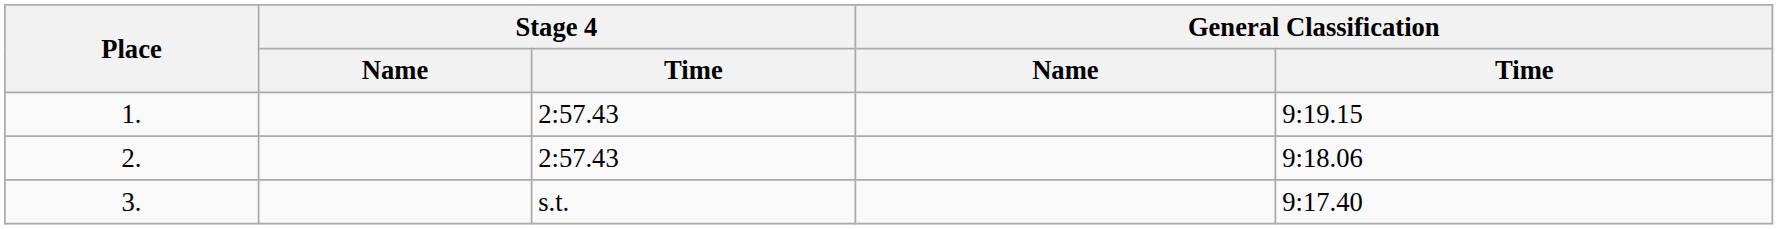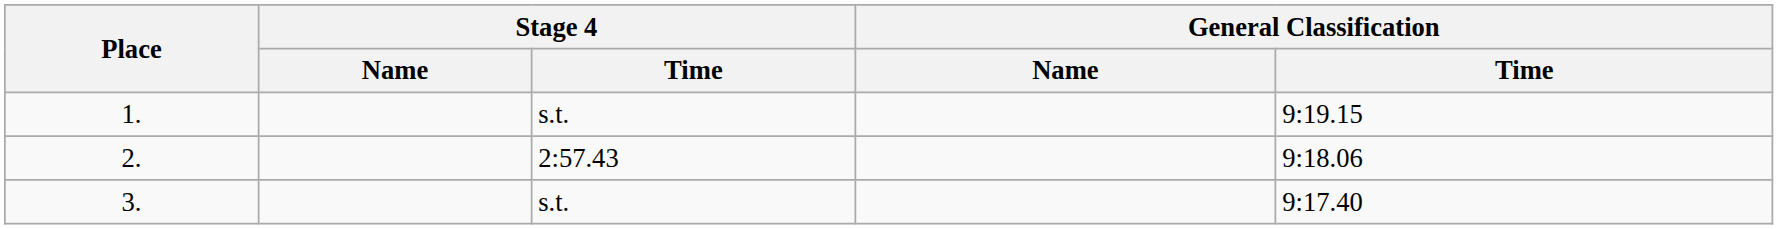1. | Stage 4 / Time: 2:57.43 -> s.t.
